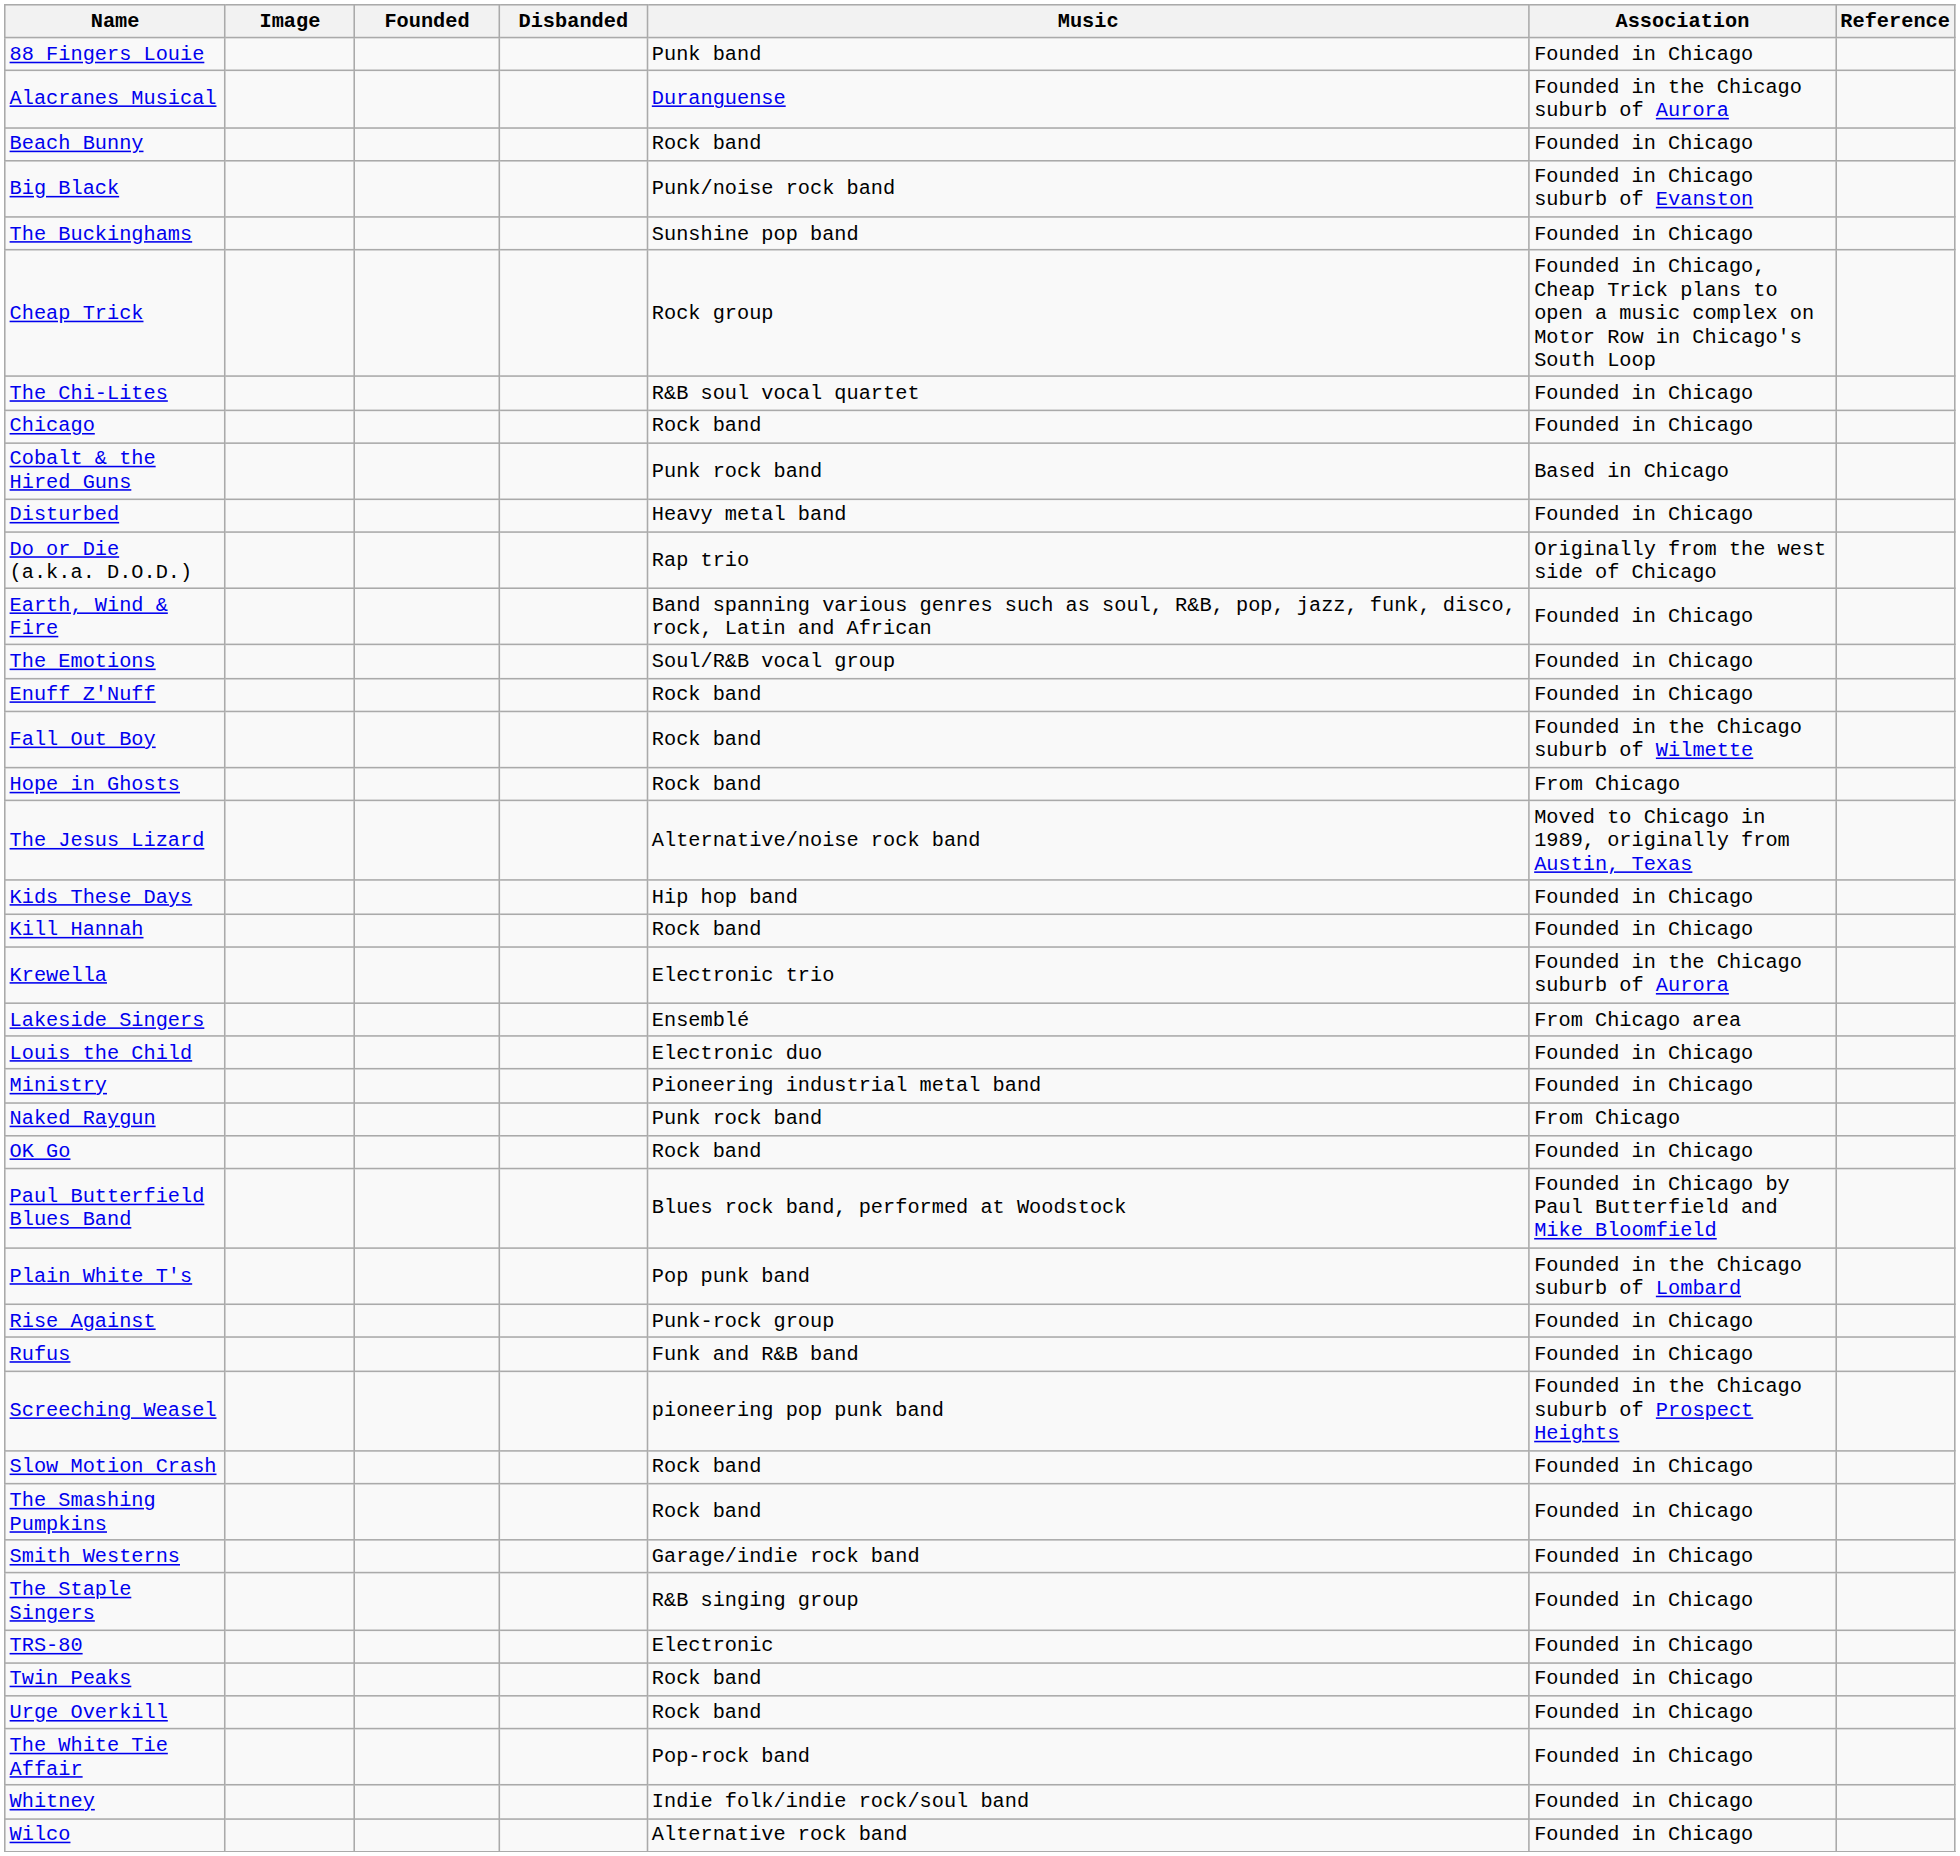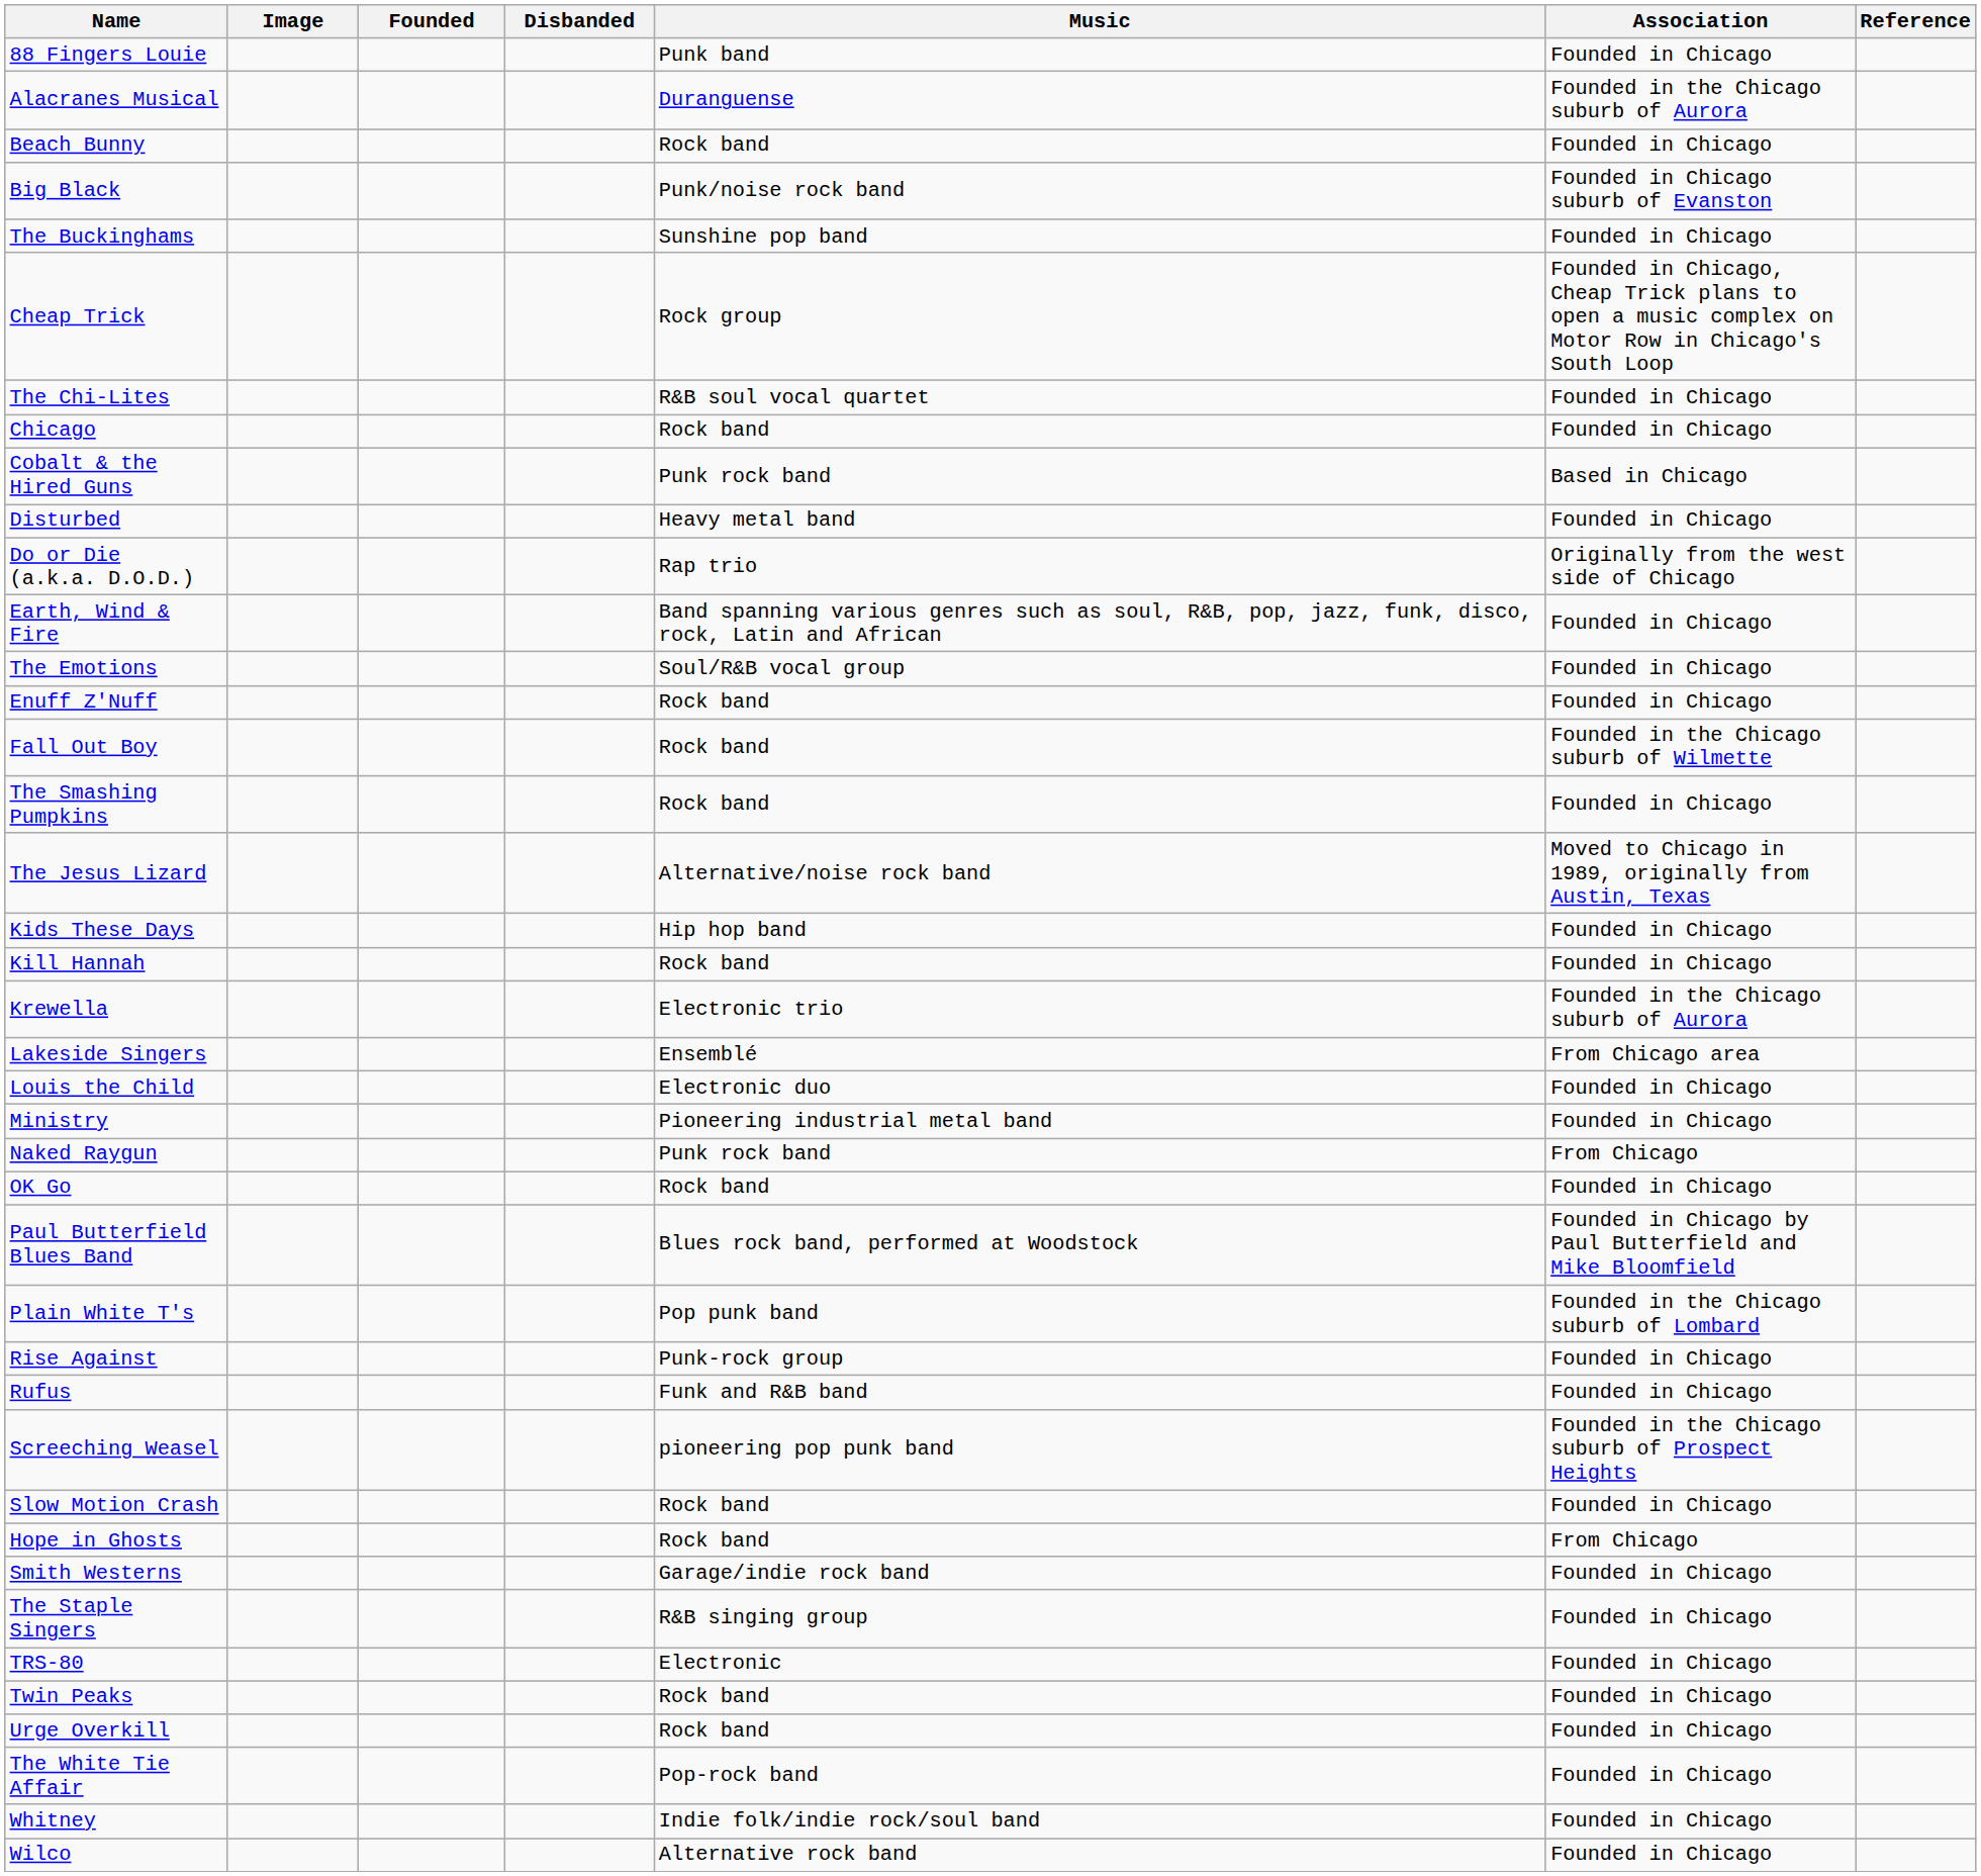rows swapped: Hope in Ghosts <-> The Smashing Pumpkins
